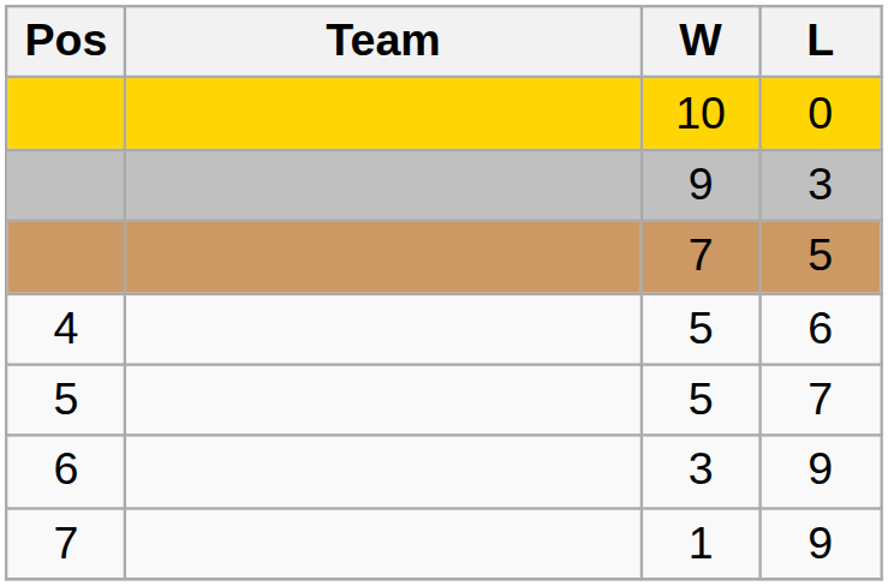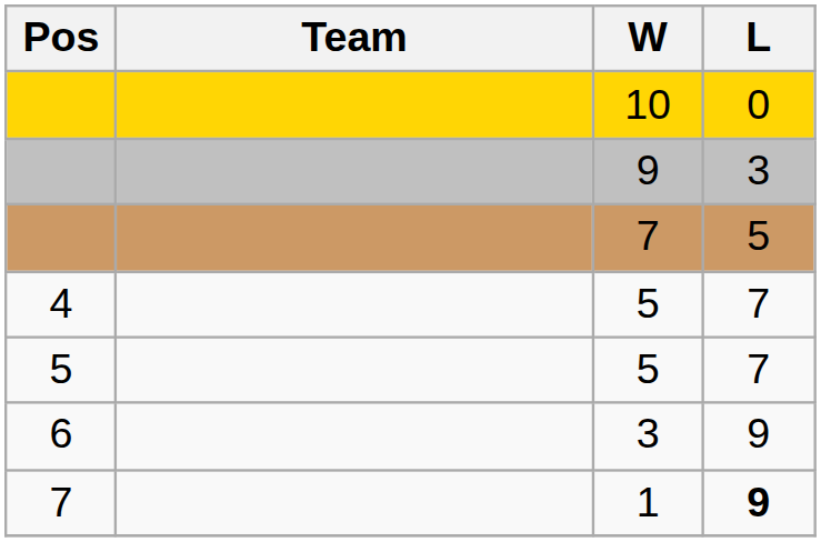4 / 5 | L: 6 -> 7
1 | L: normal -> bold
